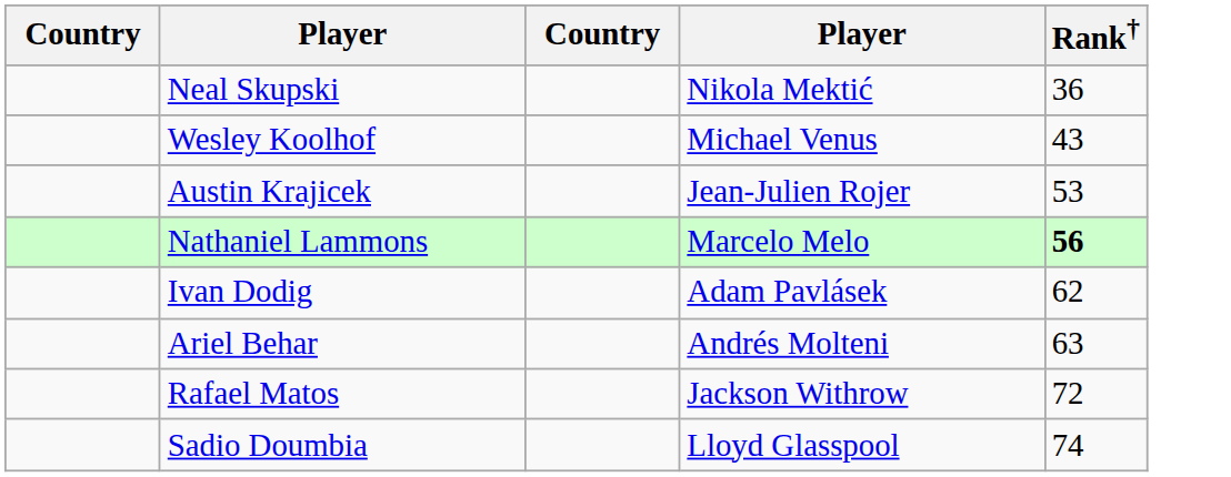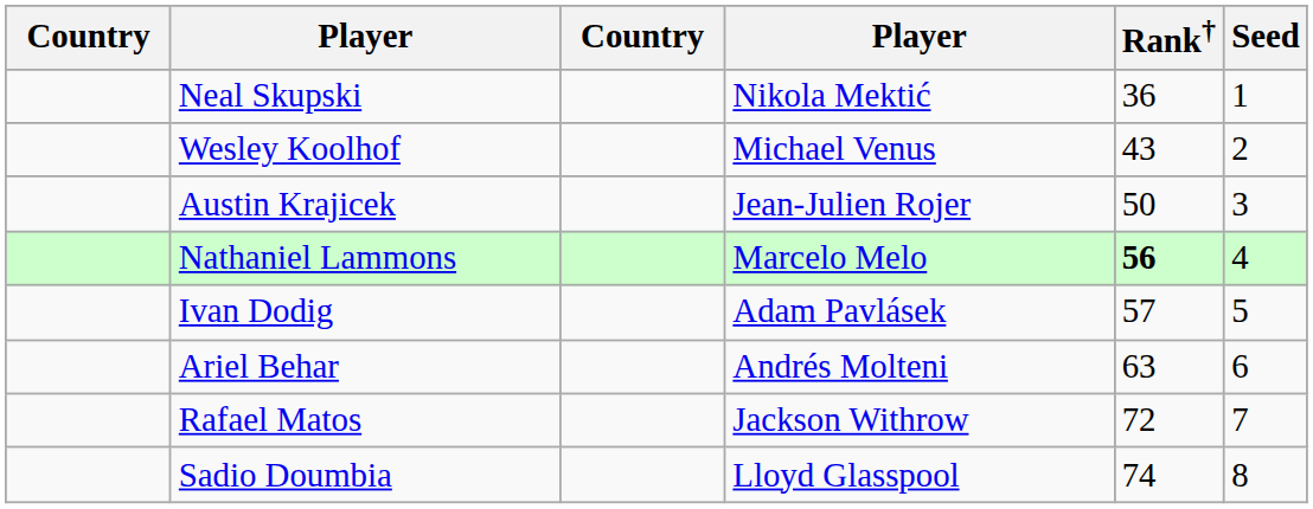+ column: Seed | 1 | 2 | 3 | 4 | 5 | 6 | 7 | 8
Austin Krajicek | Rank†: 53 -> 50
Ivan Dodig | Rank†: 62 -> 57
